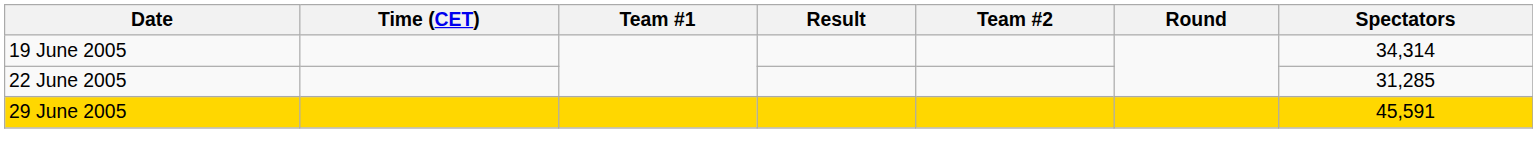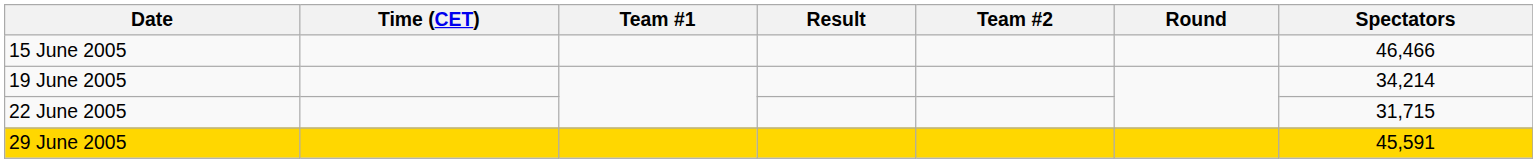+ row: 15 June 2005 | 46,466
19 June 2005 | Spectators: 34,314 -> 34,214
22 June 2005 | Spectators: 31,285 -> 31,715
